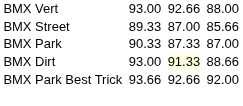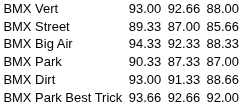+ row: BMX Big Air | 94.33 | 92.33 | 88.33
BMX Dirt | column 5: lightyellow background -> no background
